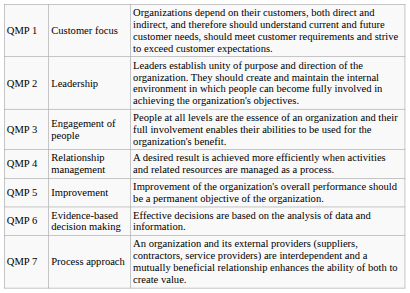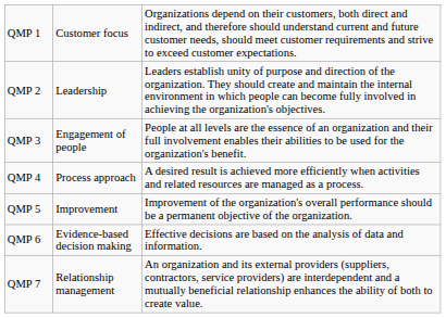QMP 4 | column 2: Relationship management -> Process approach
QMP 7 | column 2: Process approach -> Relationship management
